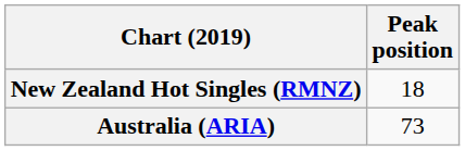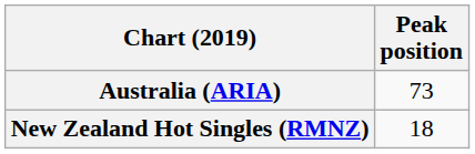rows swapped: Australia (ARIA) <-> New Zealand Hot Singles (RMNZ)
